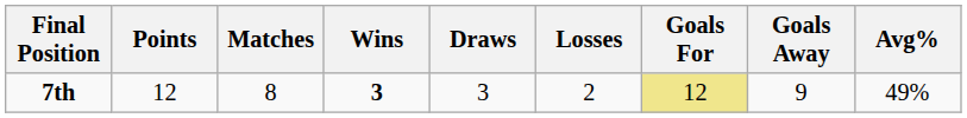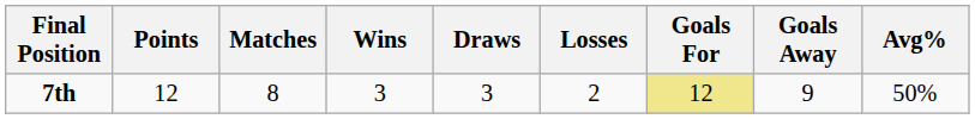7th | Wins: bold -> normal
7th | Avg%: 49% -> 50%
